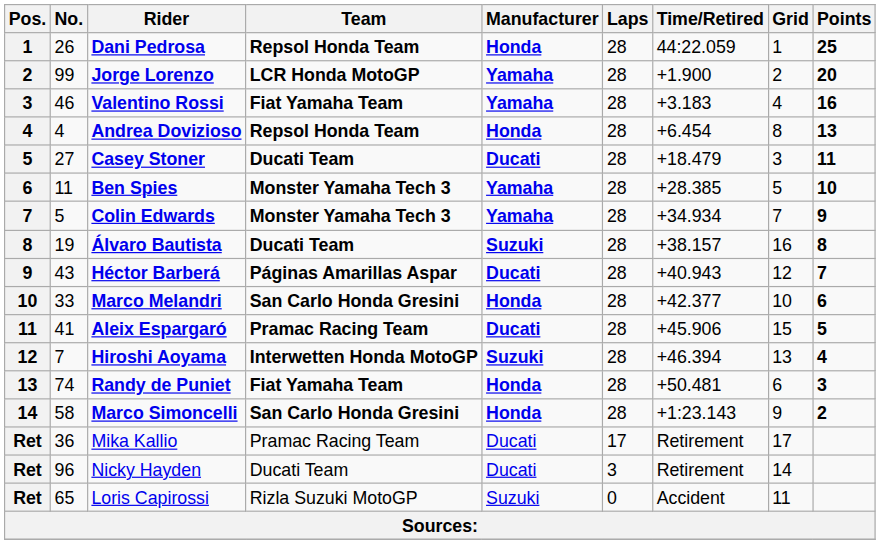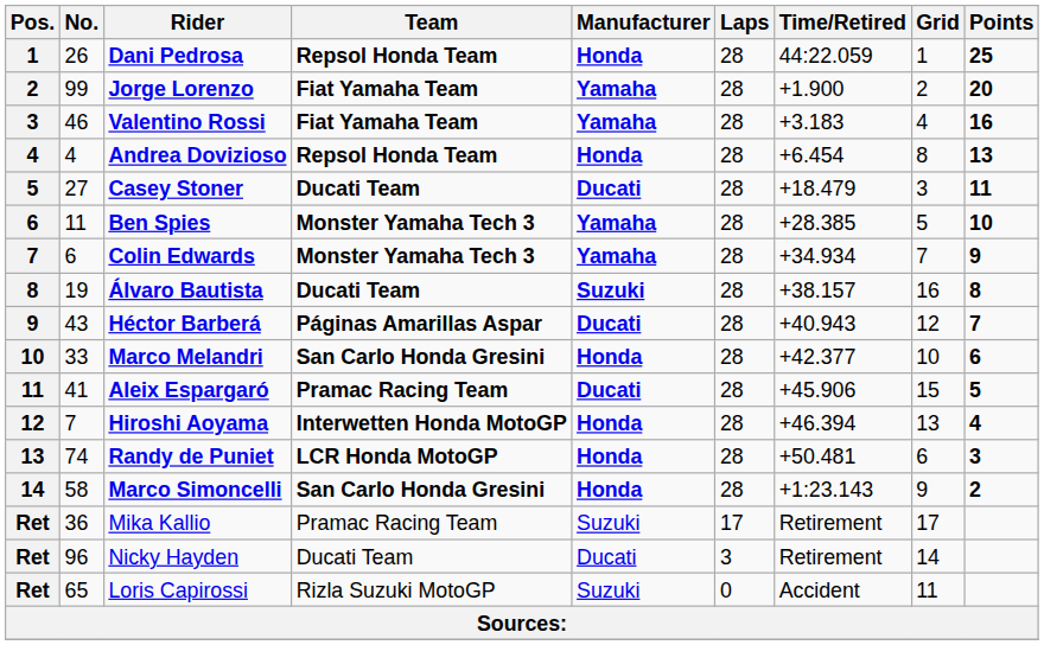Jorge Lorenzo | Team: LCR Honda MotoGP -> Fiat Yamaha Team
Colin Edwards | No.: 5 -> 6
Hiroshi Aoyama | Manufacturer: Suzuki -> Honda
Randy de Puniet | Team: Fiat Yamaha Team -> LCR Honda MotoGP
Mika Kallio | Manufacturer: Ducati -> Suzuki
